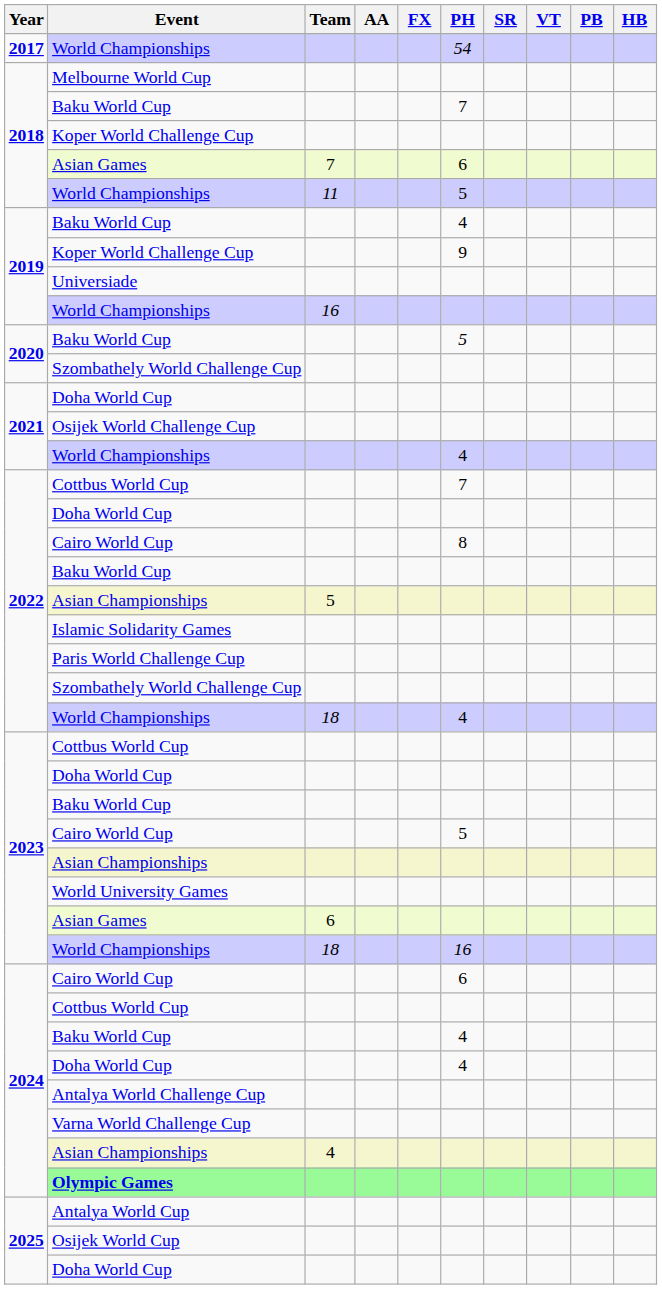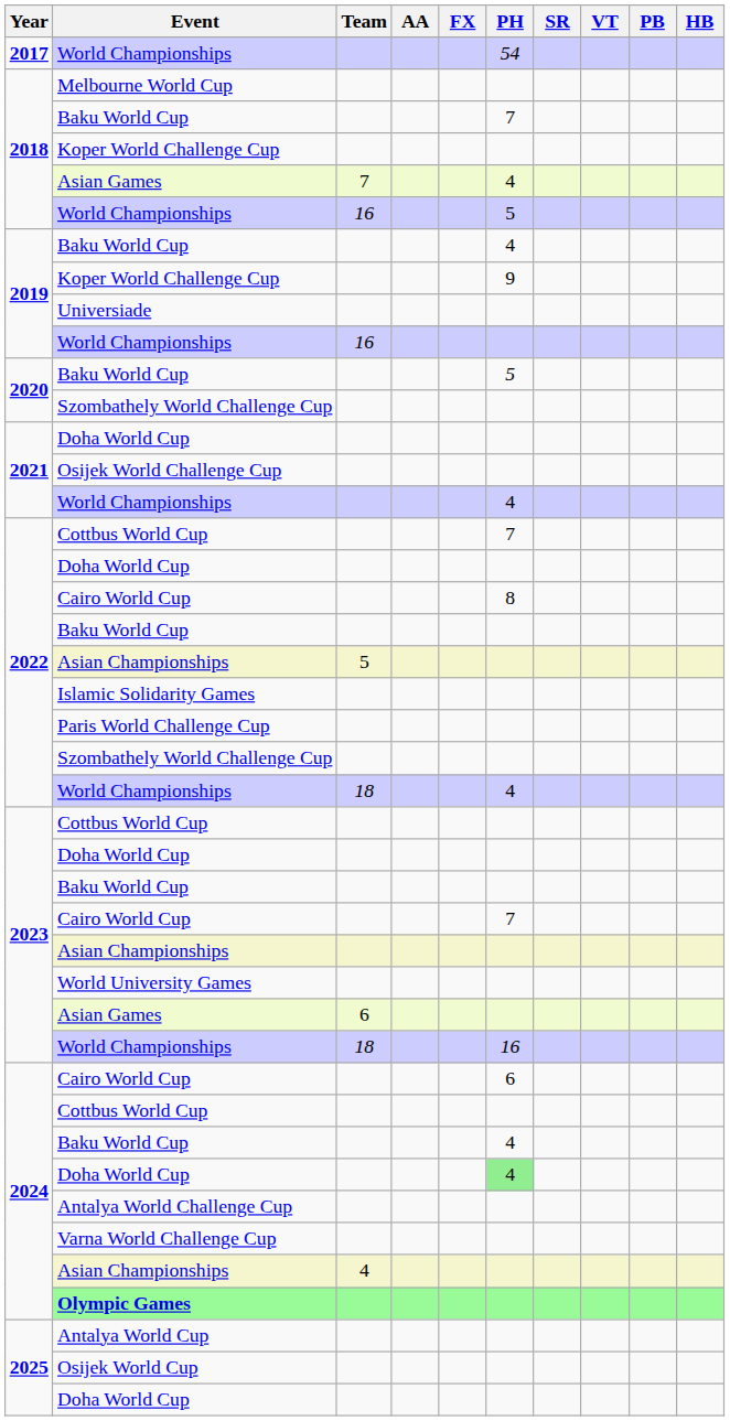2018 / Asian Games | PH: 6 -> 4
2018 / World Championships | Team: 11 -> 16
2023 / Cairo World Cup | PH: 5 -> 7
2024 / Doha World Cup | PH: no background -> lightgreen background
